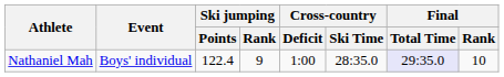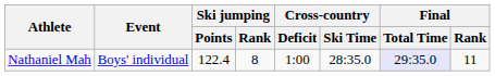Nathaniel Mah | Ski jumping / Rank: 9 -> 8
Nathaniel Mah | Final / Rank: 10 -> 11
